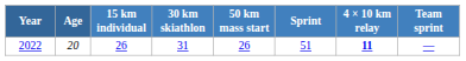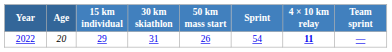2022 | 15 km individual: 26 -> 29
2022 | Sprint: 51 -> 54
